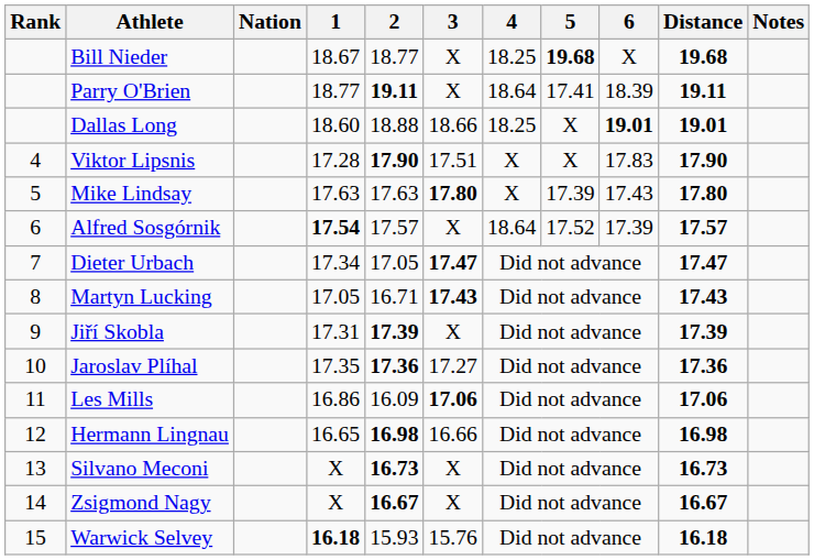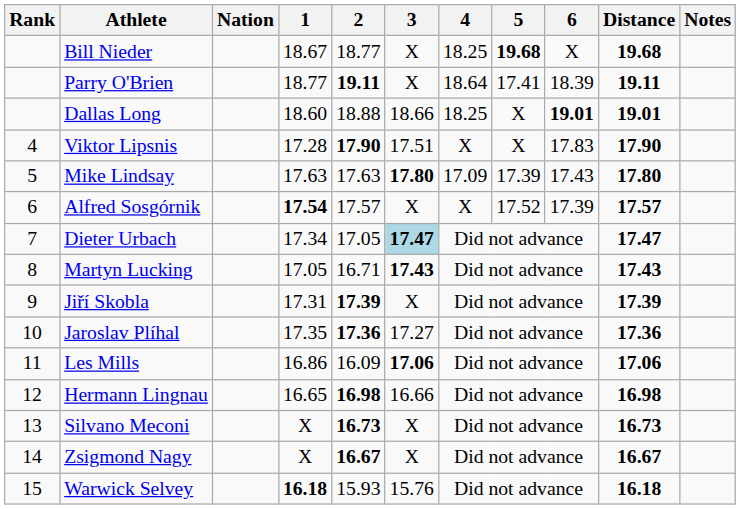Mike Lindsay | 4: X -> 17.09
Alfred Sosgórnik | 4: 18.64 -> X
Dieter Urbach | 3: no background -> lightblue background
